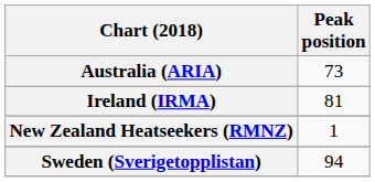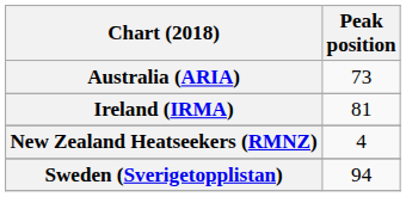New Zealand Heatseekers (RMNZ) | Peak position: 1 -> 4
